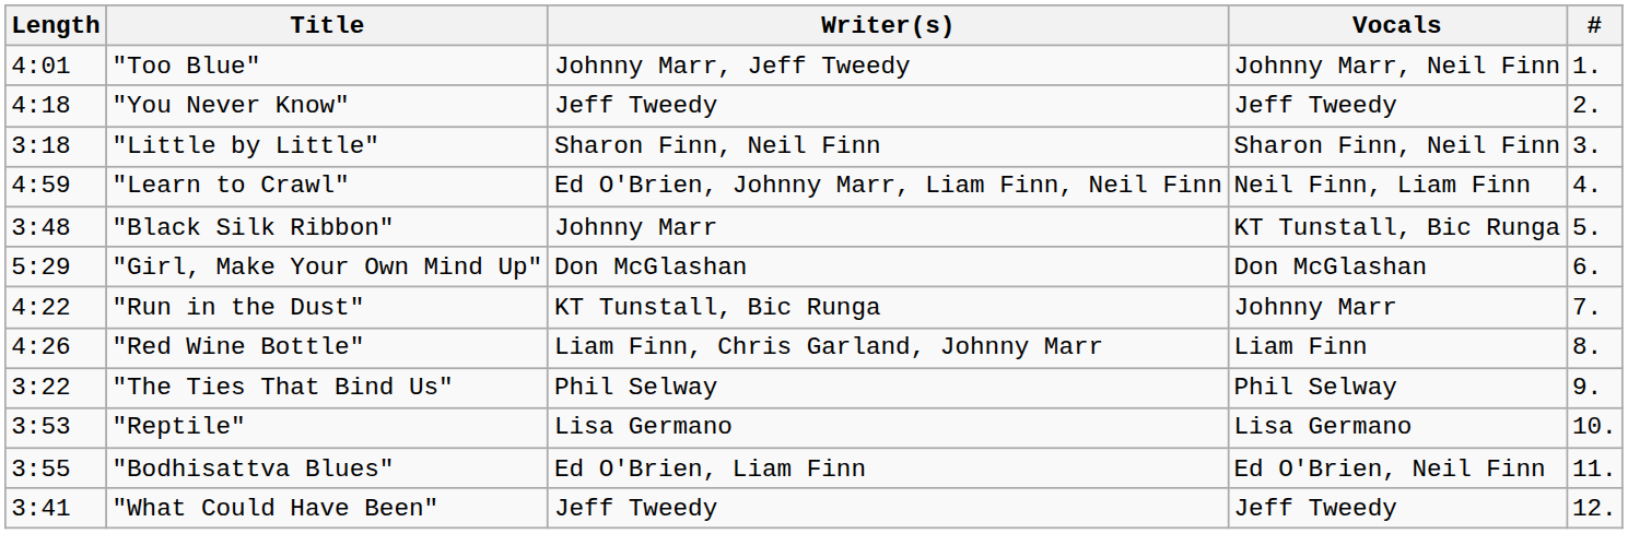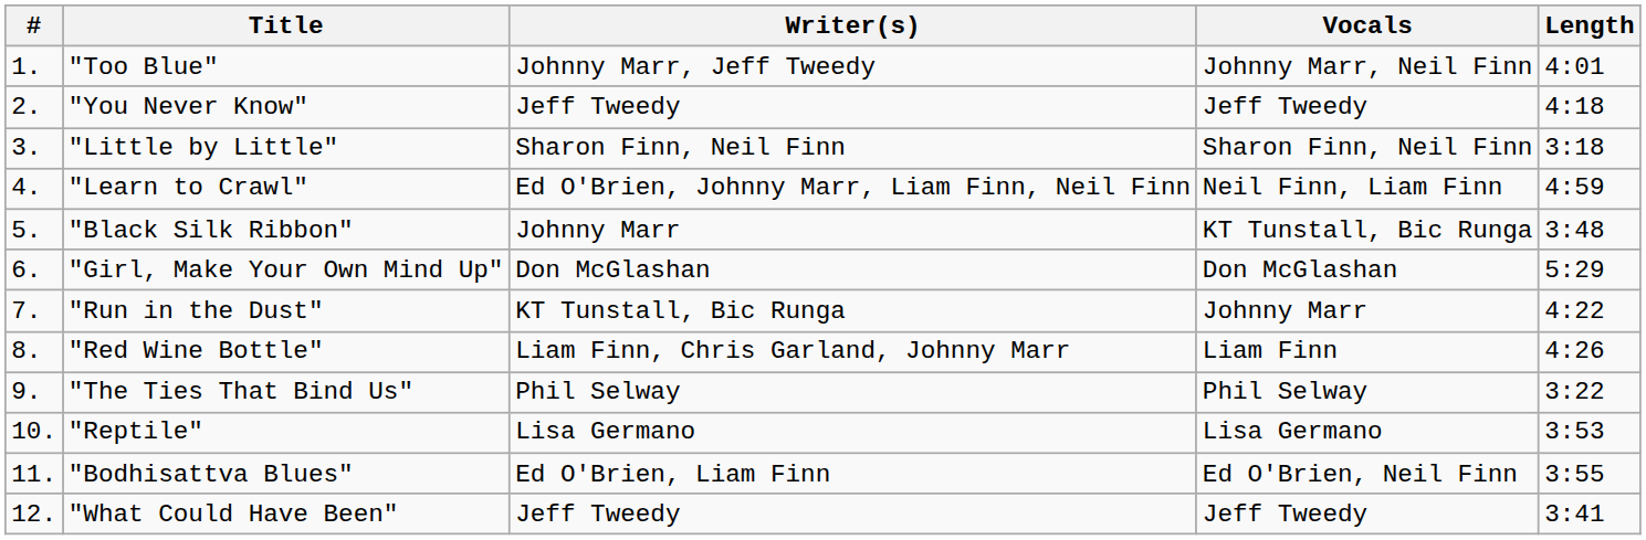columns swapped: # <-> Length
